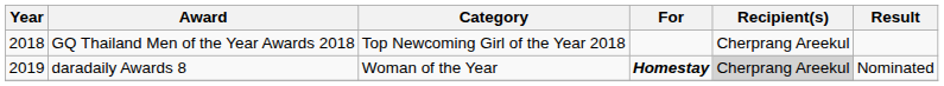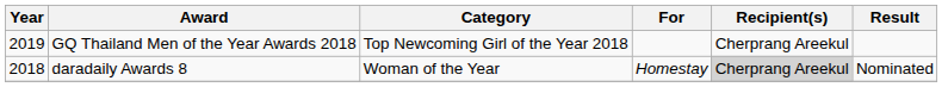GQ Thailand Men of the Year Awards 2018 | Year: 2018 -> 2019
daradaily Awards 8 | Year: 2019 -> 2018
daradaily Awards 8 | For: bold -> normal
